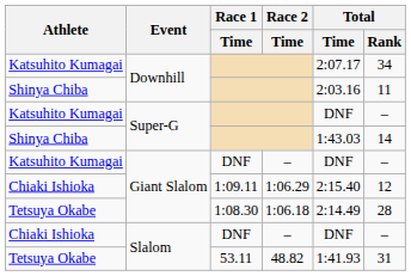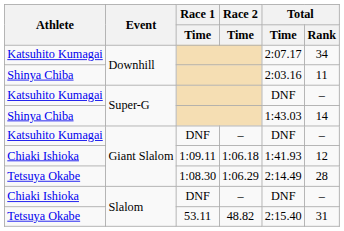1:09.11 | Race 2 / Time: 1:06.29 -> 1:06.18
1:09.11 | Total / Time: 2:15.40 -> 1:41.93
1:08.30 | Race 2 / Time: 1:06.18 -> 1:06.29
53.11 | Total / Time: 1:41.93 -> 2:15.40
